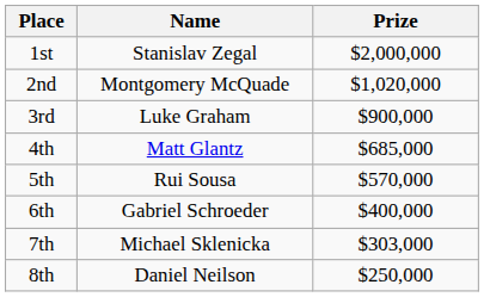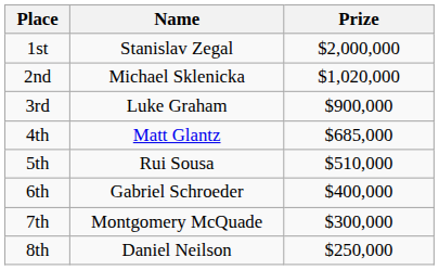2nd | Name: Montgomery McQuade -> Michael Sklenicka
5th | Prize: $570,000 -> $510,000
7th | Name: Michael Sklenicka -> Montgomery McQuade
7th | Prize: $303,000 -> $300,000
